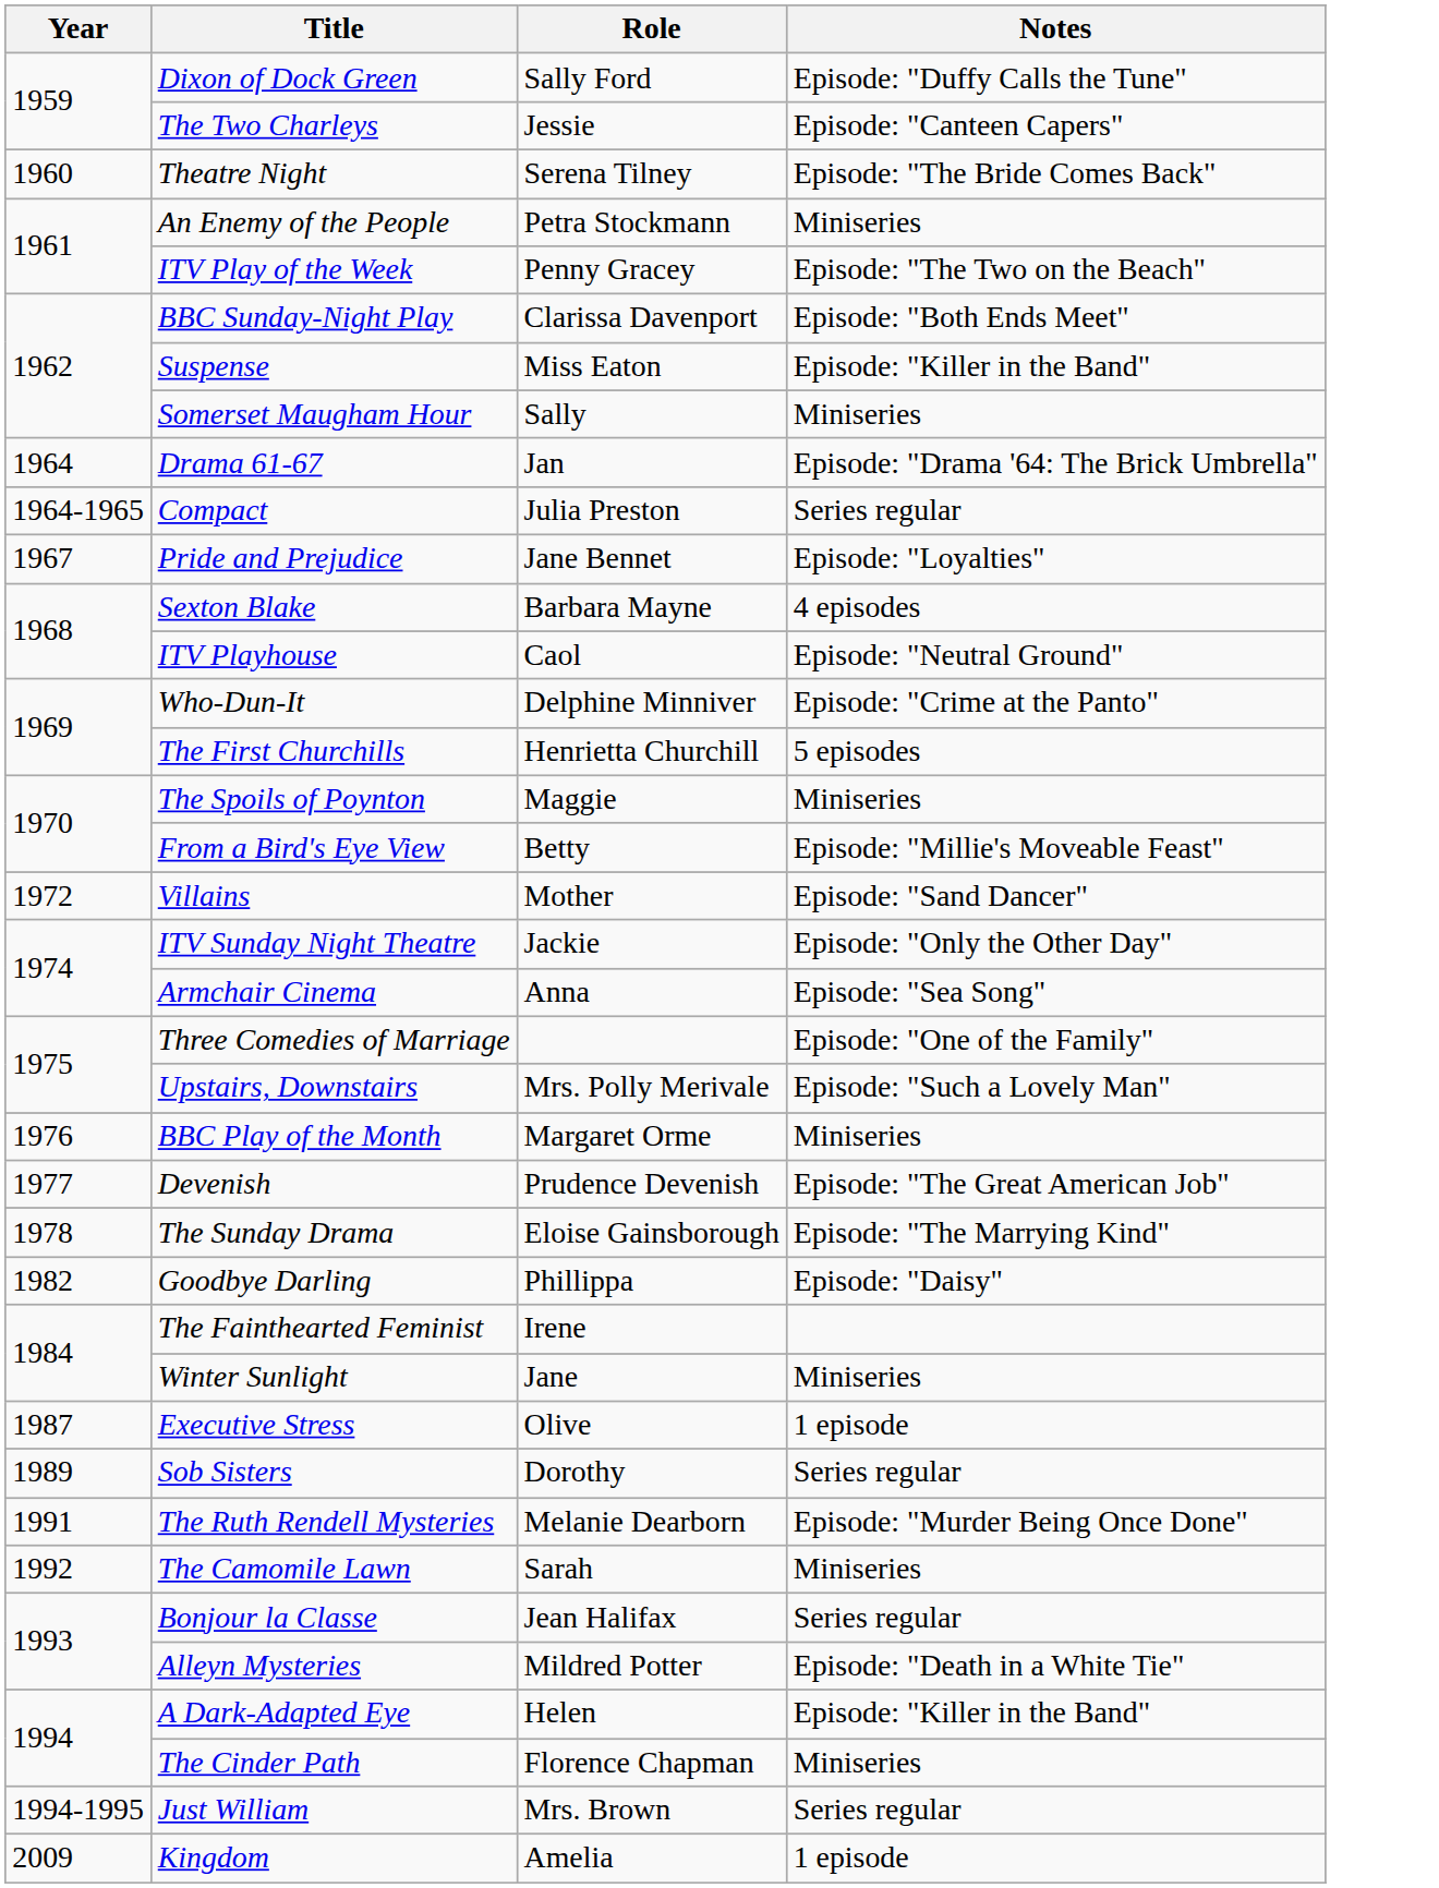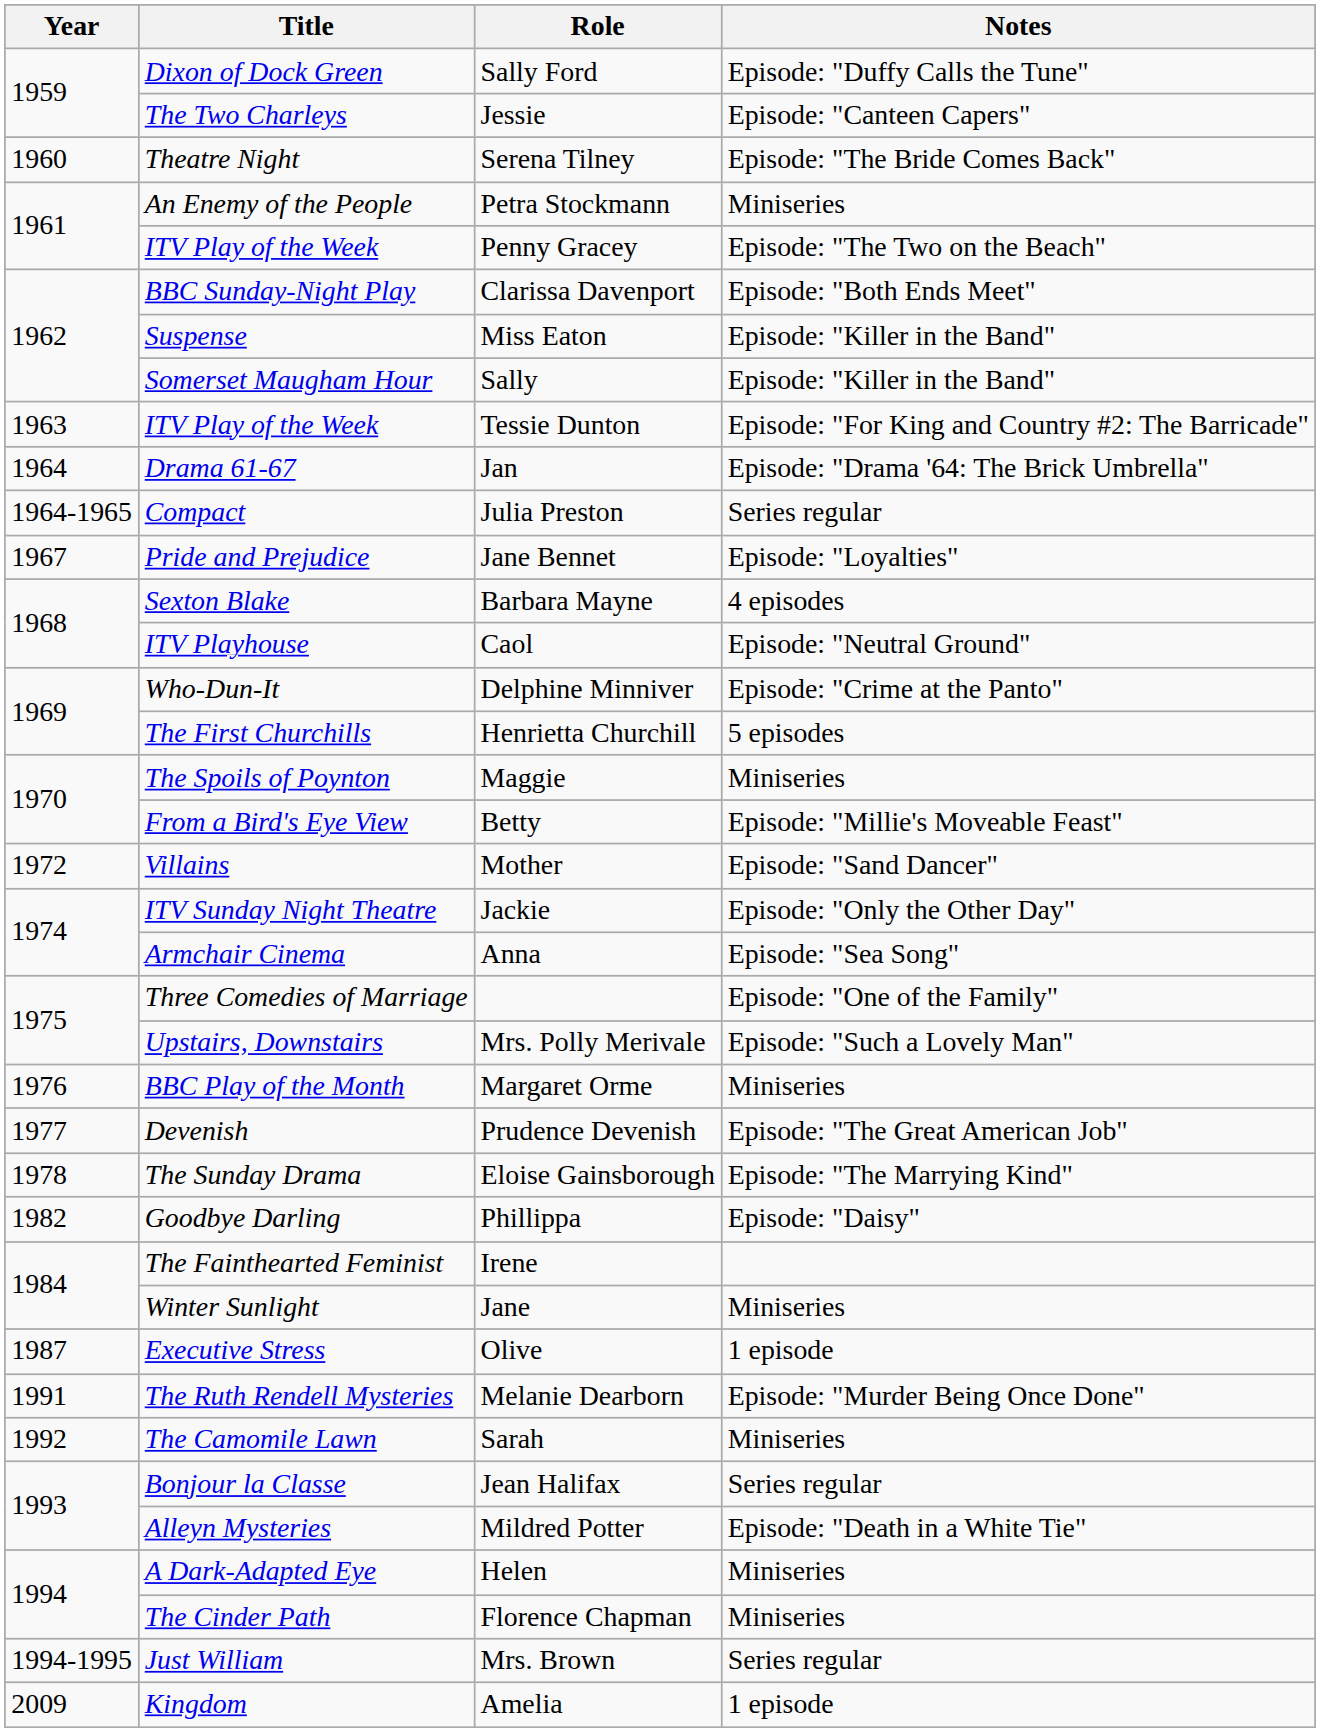Sally | Notes: Miniseries -> Episode: "Killer in the Band"
+ row: 1963 | ITV Play of the Week | Tessie Dunton | Episode: "For King and Country #2: The Barricade"
- row: 1989 | Sob Sisters | Dorothy | Series regular
Helen | Notes: Episode: "Killer in the Band" -> Miniseries
